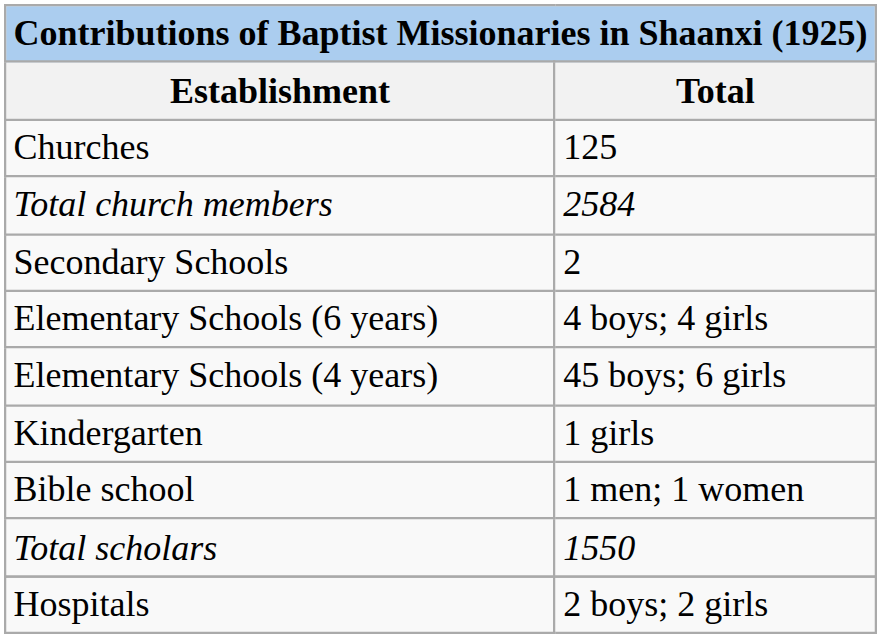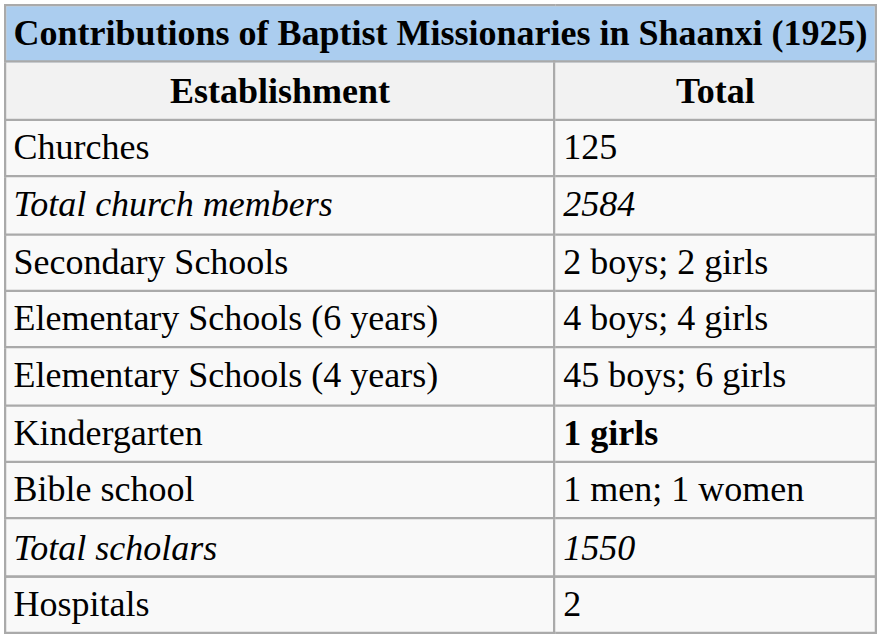Secondary Schools | Total: 2 -> 2 boys; 2 girls
Kindergarten | Total: normal -> bold
Hospitals | Total: 2 boys; 2 girls -> 2
